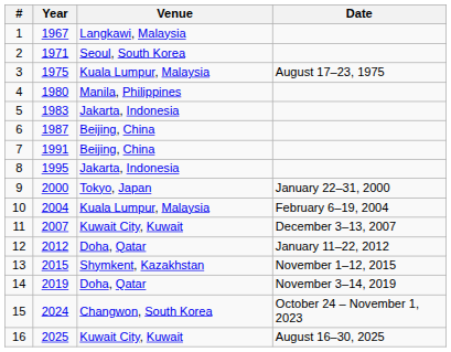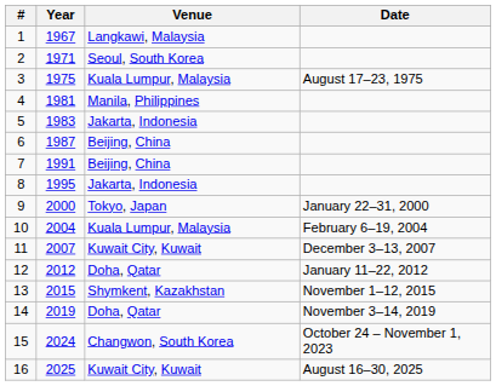4 | Year: 1980 -> 1981
